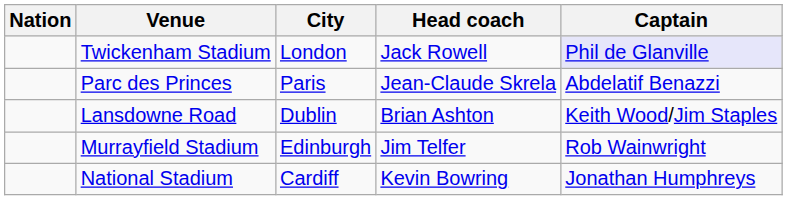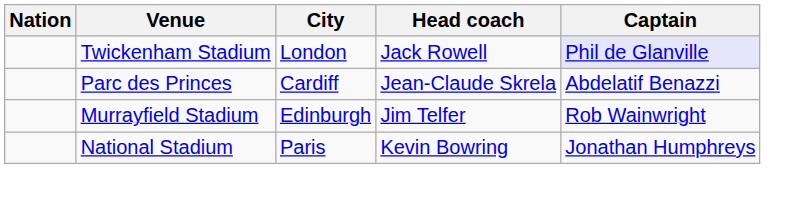Parc des Princes | City: Paris -> Cardiff
- row: Lansdowne Road | Dublin | Brian Ashton | Keith Wood/Jim Staples
National Stadium | City: Cardiff -> Paris
